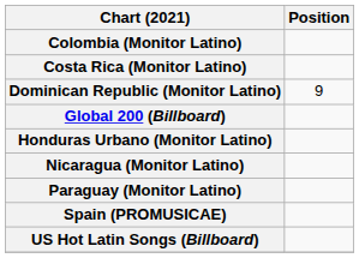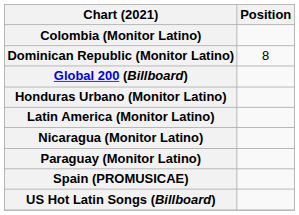- row: Costa Rica (Monitor Latino)
Dominican Republic (Monitor Latino) | Position: 9 -> 8
+ row: Latin America (Monitor Latino)
